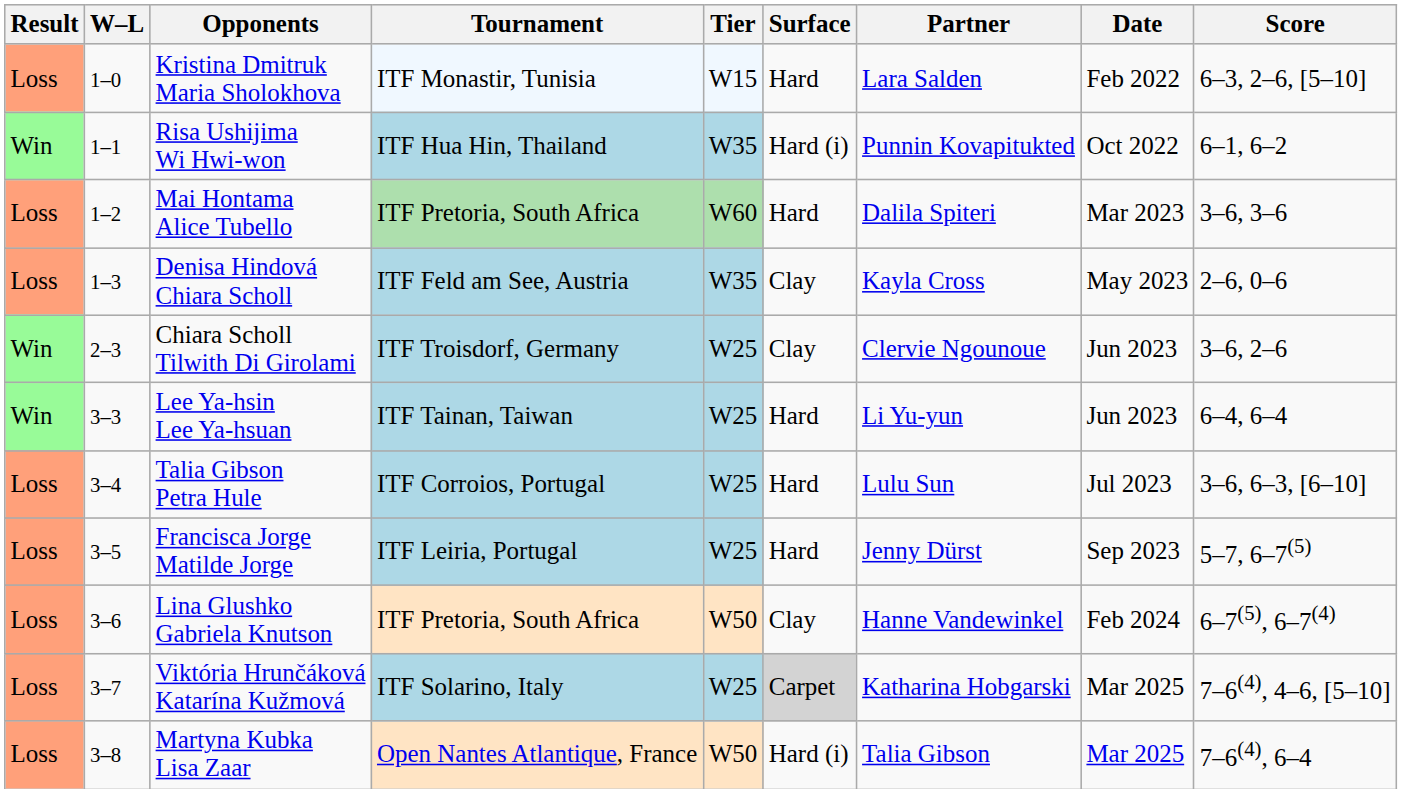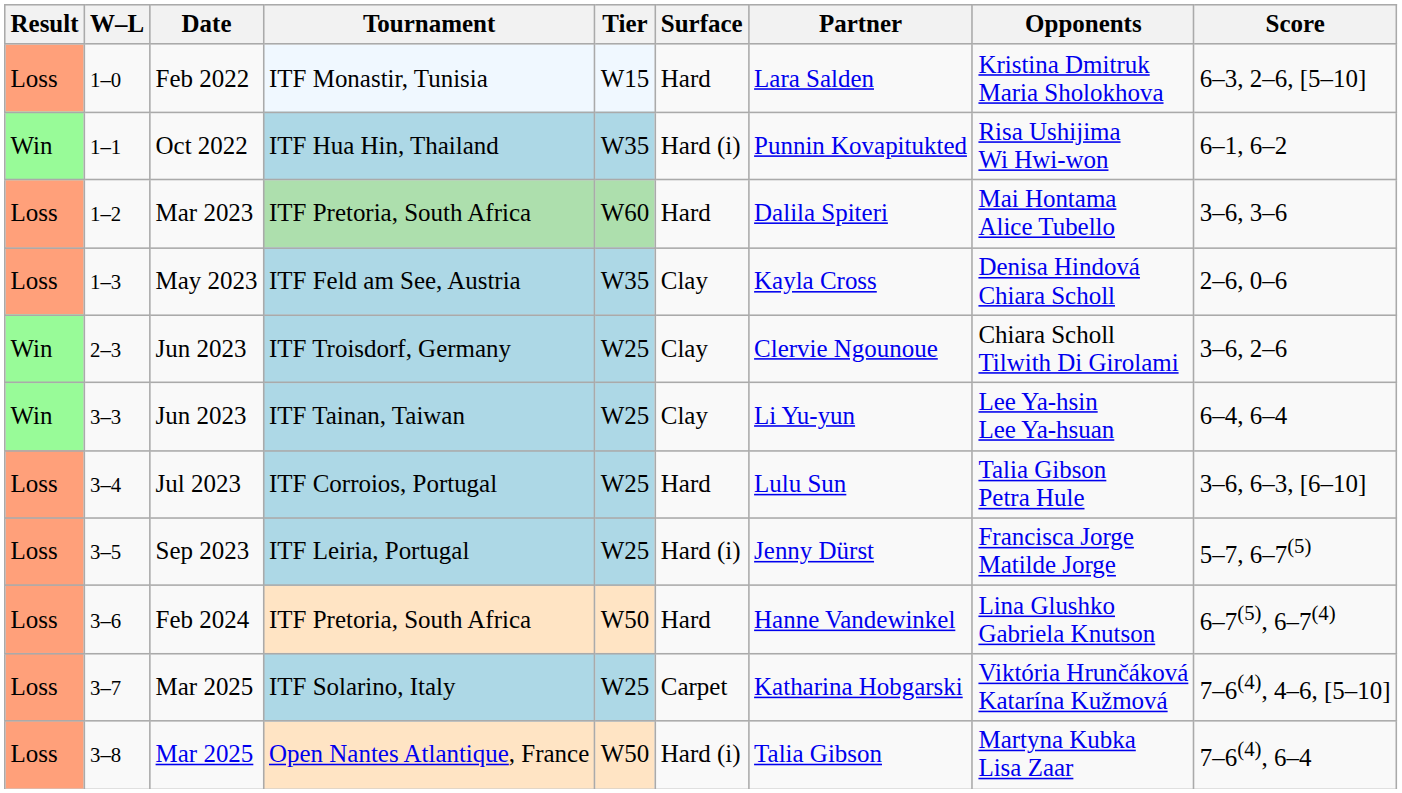columns swapped: Date <-> Opponents
ITF Tainan, Taiwan | Surface: Hard -> Clay
ITF Leiria, Portugal | Surface: Hard -> Hard (i)
3–6 / ITF Pretoria, South Africa | Surface: Clay -> Hard
ITF Solarino, Italy | Surface: lightgrey background -> no background
